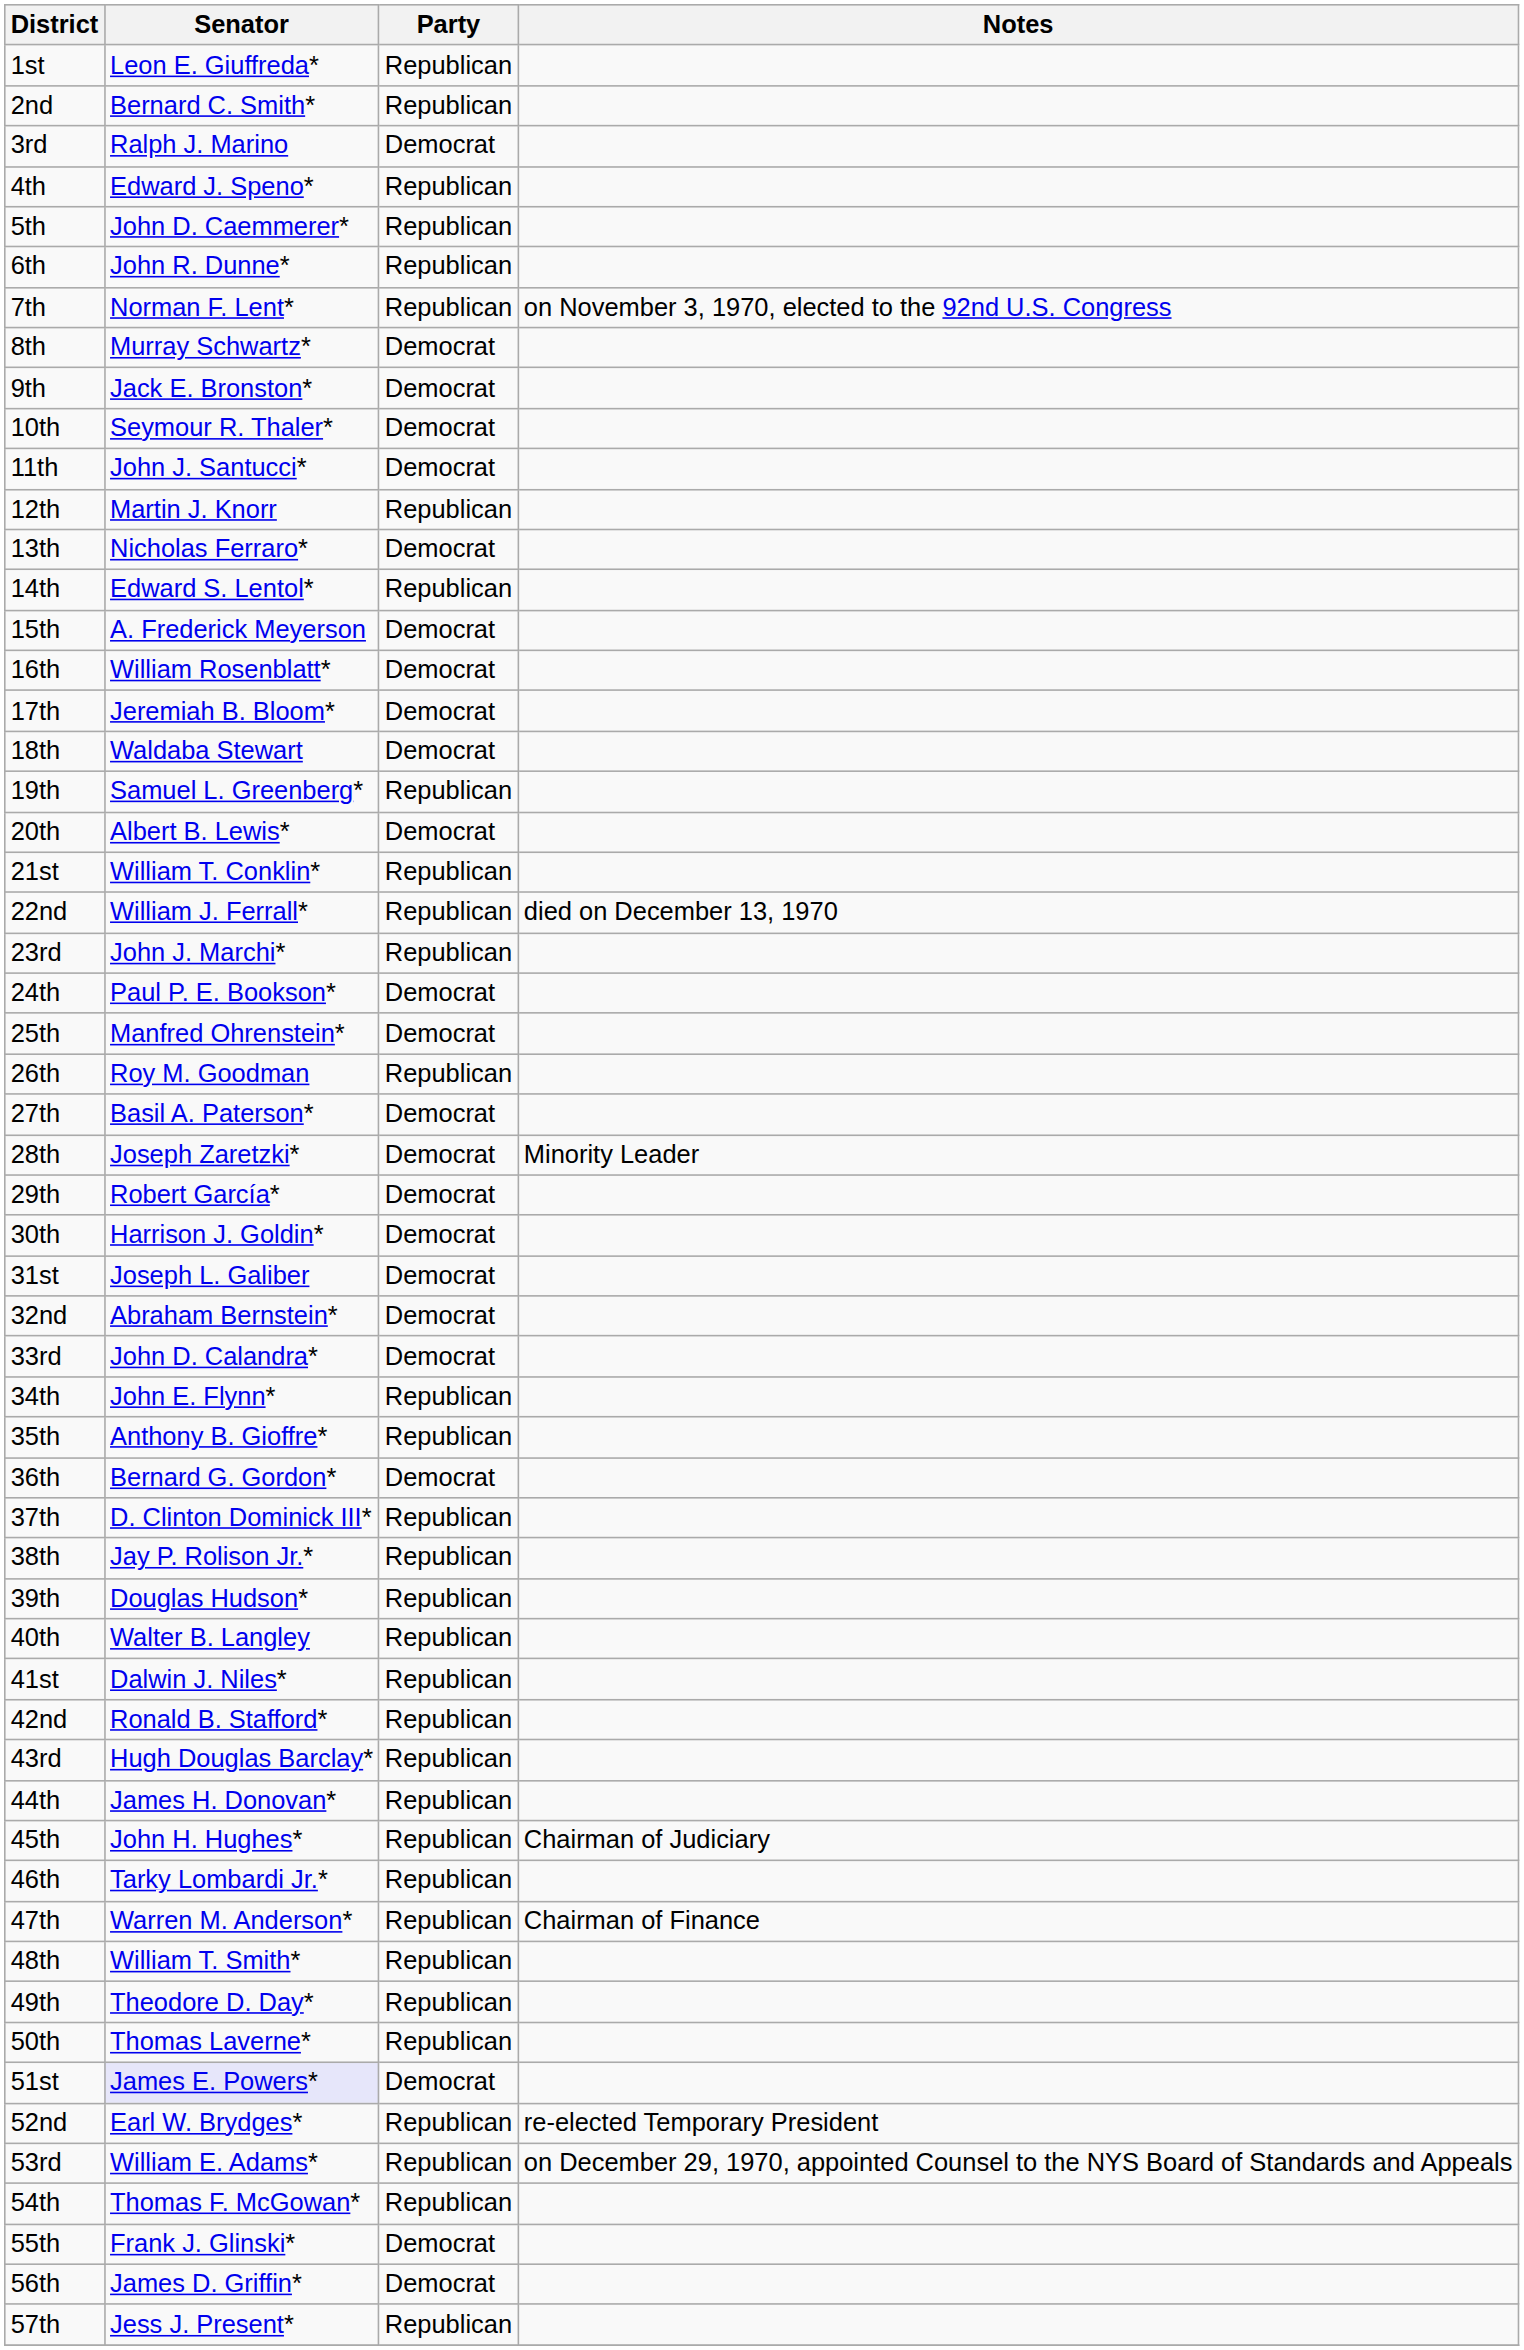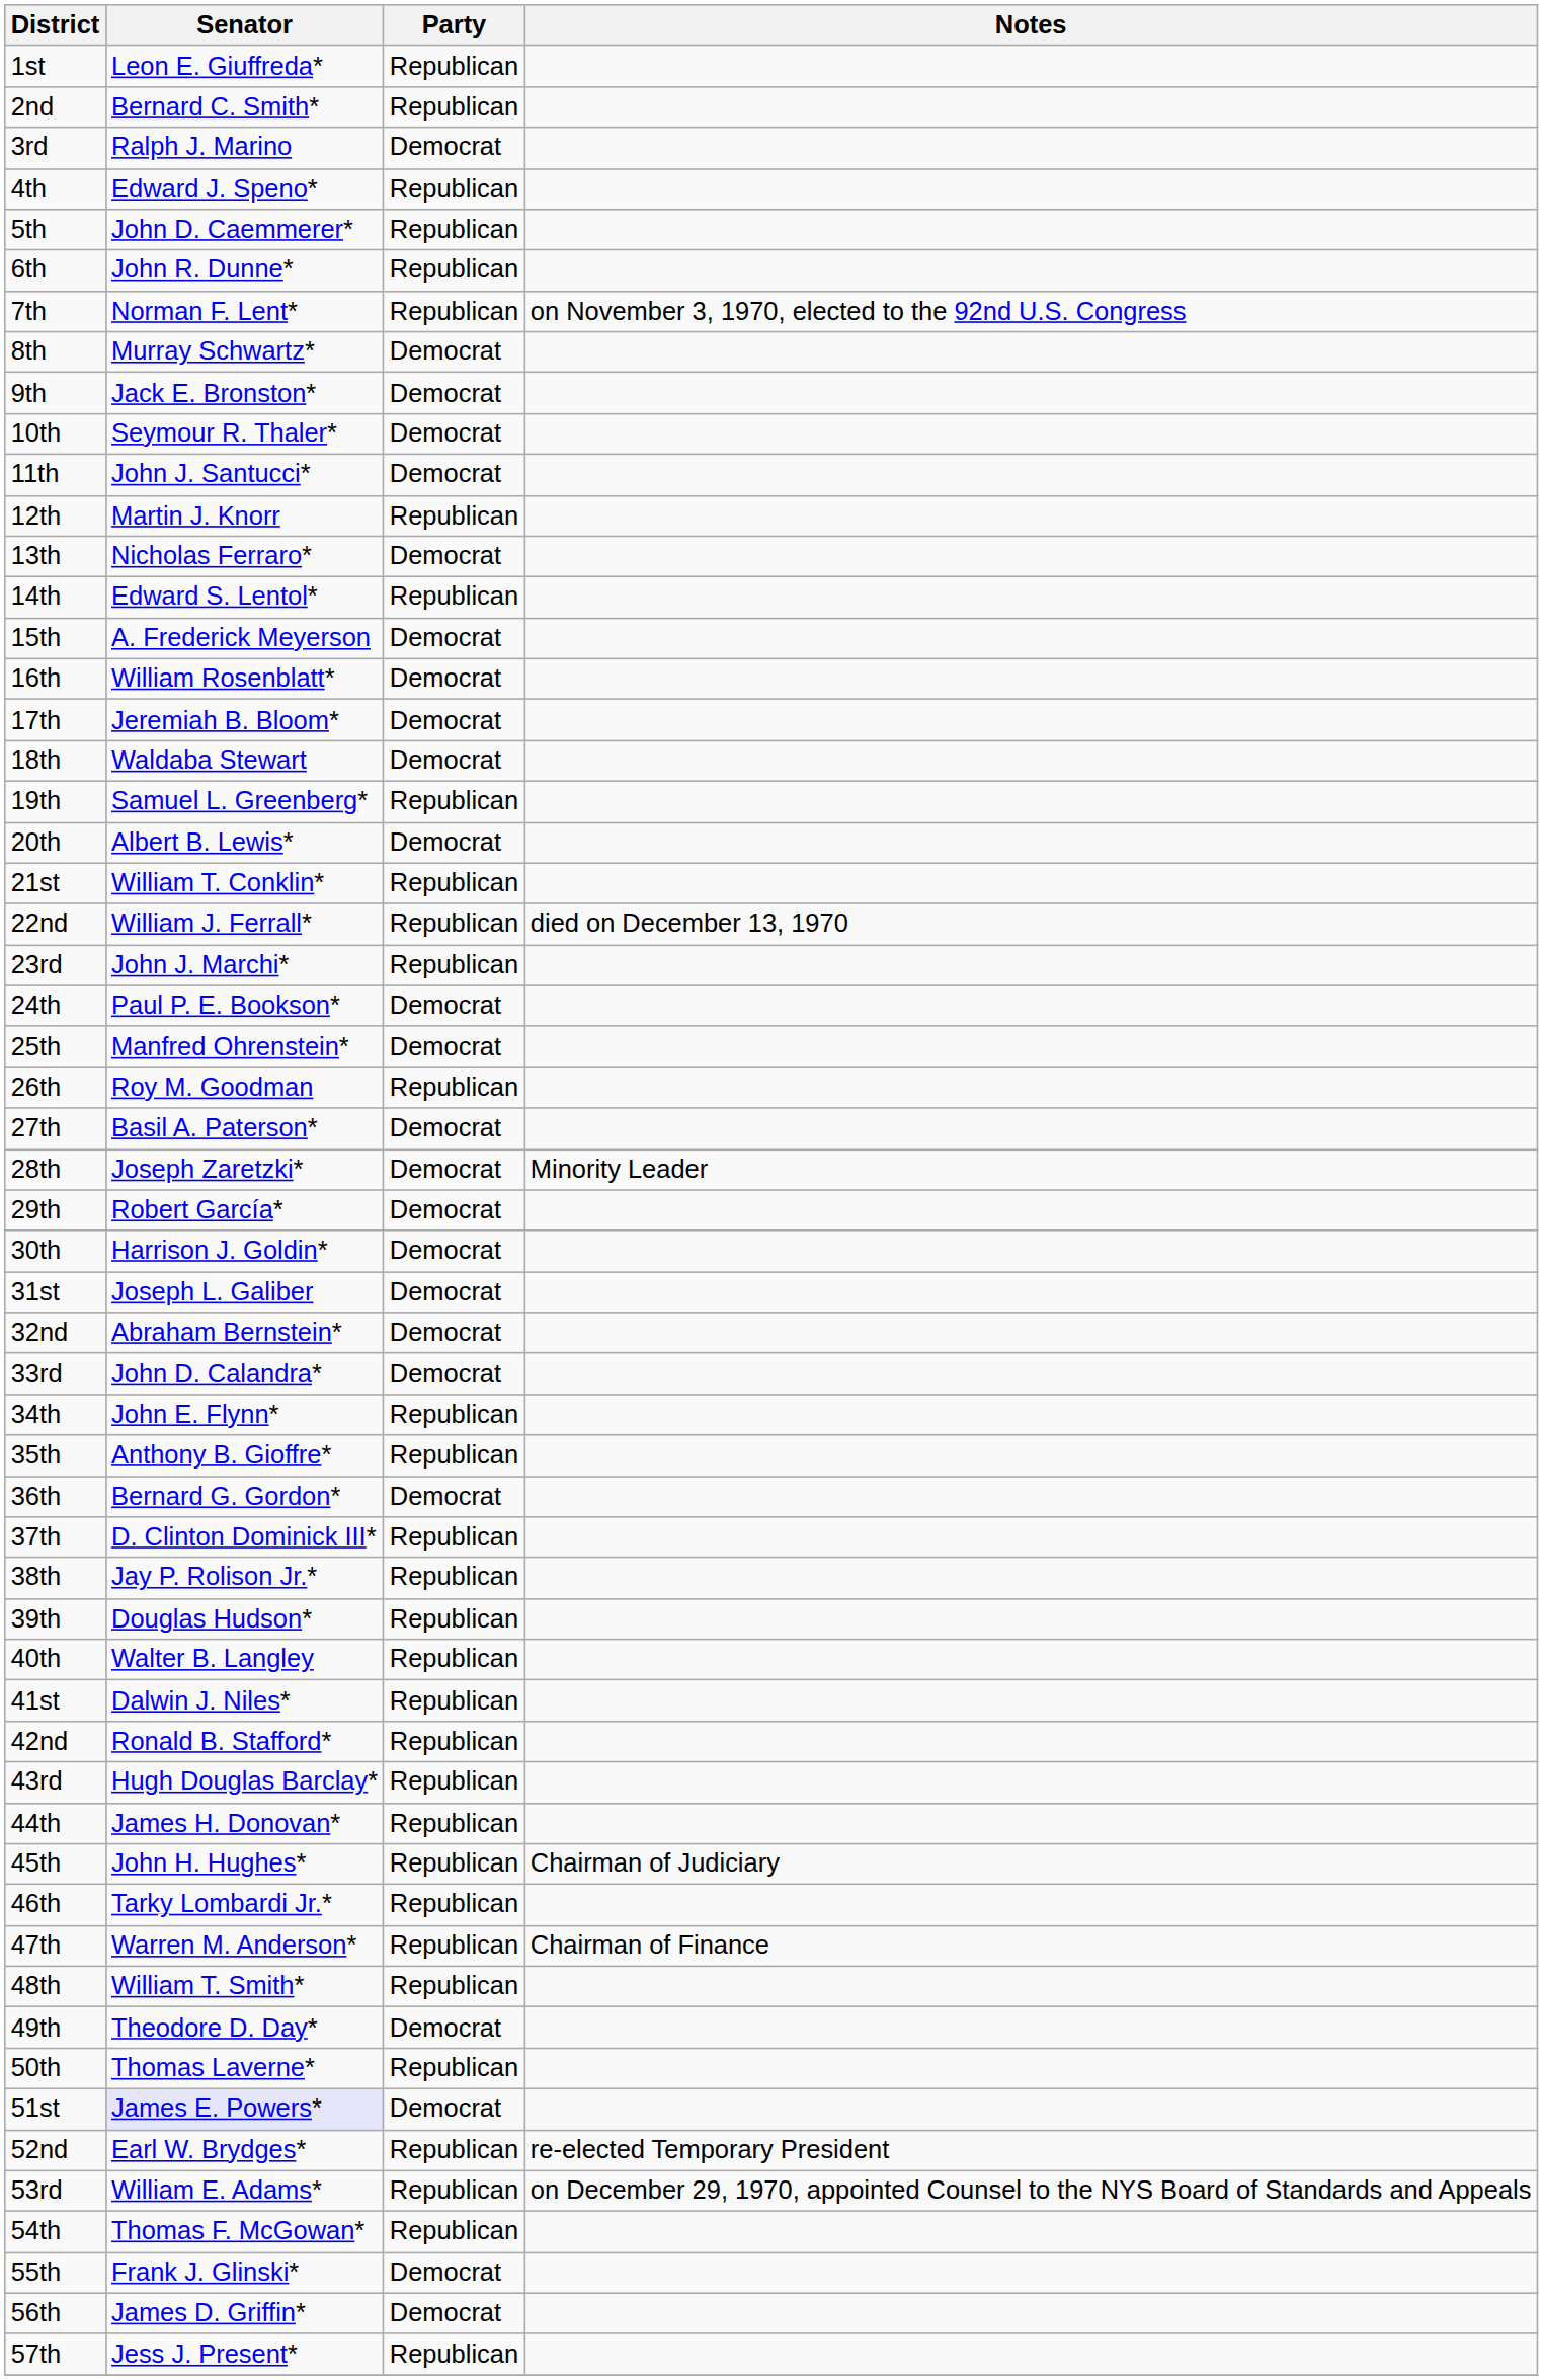49th | Party: Republican -> Democrat
